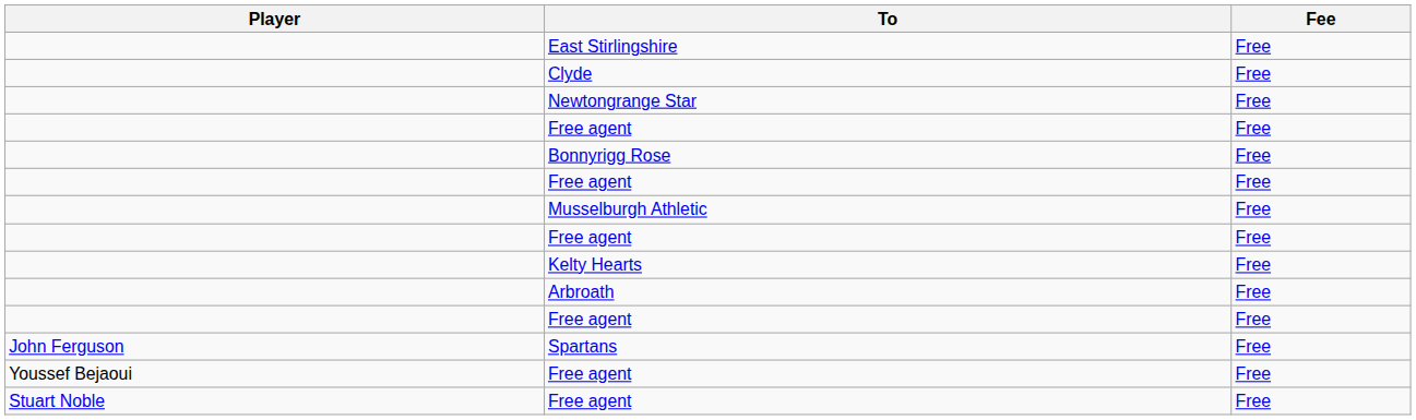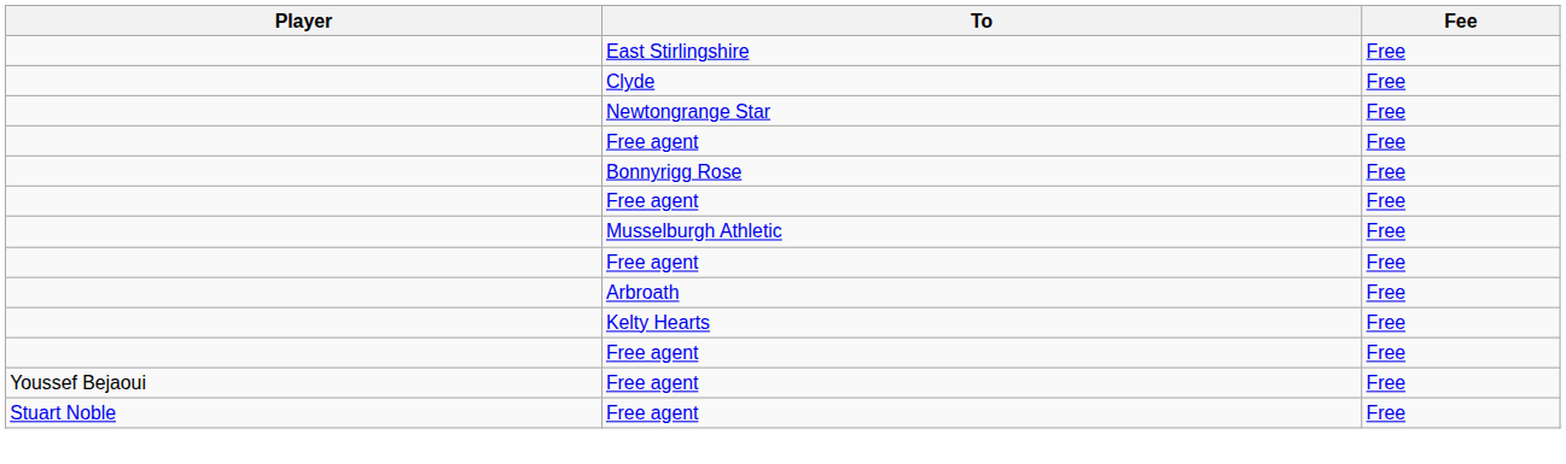rows swapped: Kelty Hearts <-> Arbroath
- row: John Ferguson | Spartans | Free
